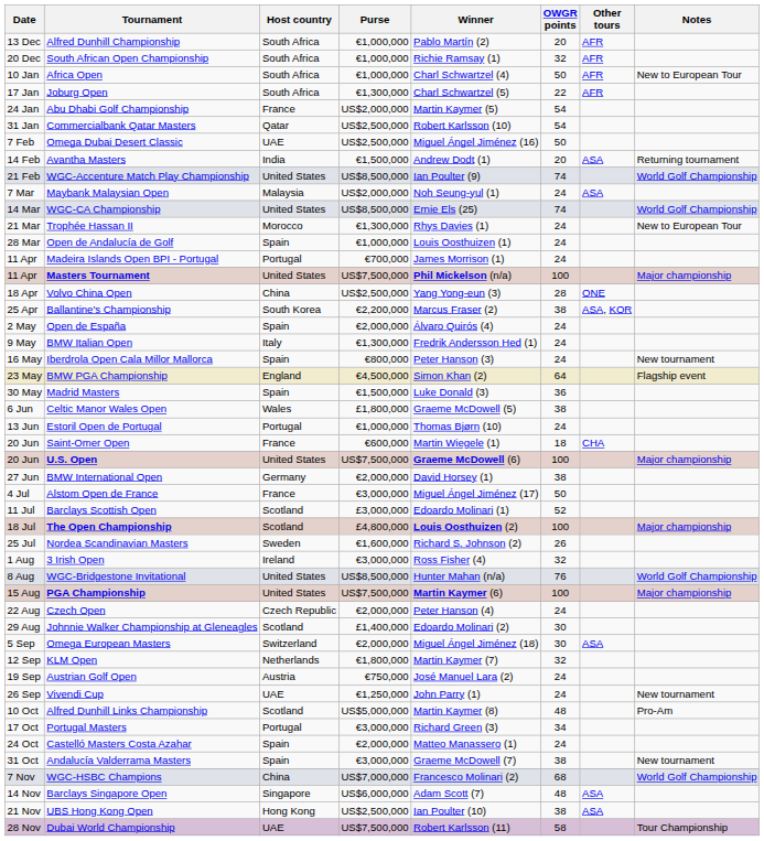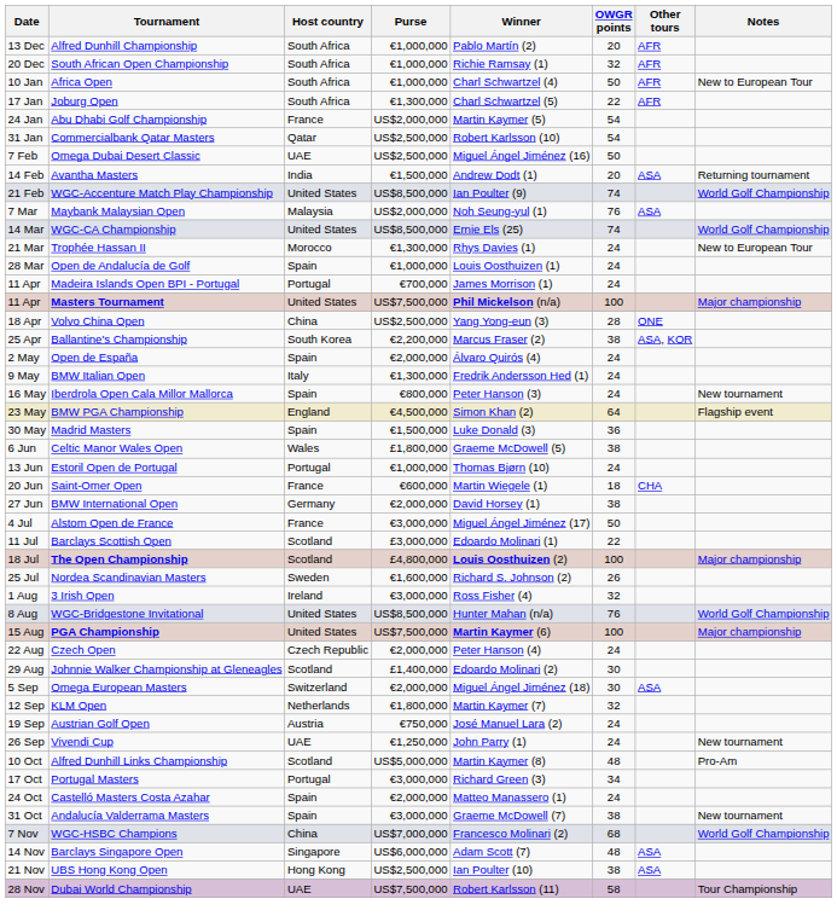Maybank Malaysian Open | OWGR points: 24 -> 76
- row: 20 Jun | U.S. Open | United States | US$7,500,000 | Graeme McDowell (6) | 100 | Major championship
Barclays Scottish Open | OWGR points: 52 -> 22
